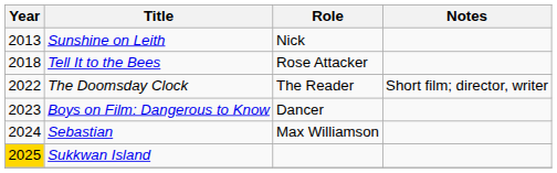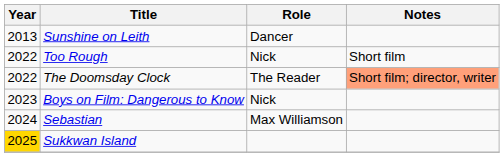Sunshine on Leith | Role: Nick -> Dancer
- row: 2018 | Tell It to the Bees | Rose Attacker
+ row: 2022 | Too Rough | Nick | Short film
The Doomsday Clock | Notes: no background -> lightsalmon background
Boys on Film: Dangerous to Know | Role: Dancer -> Nick
